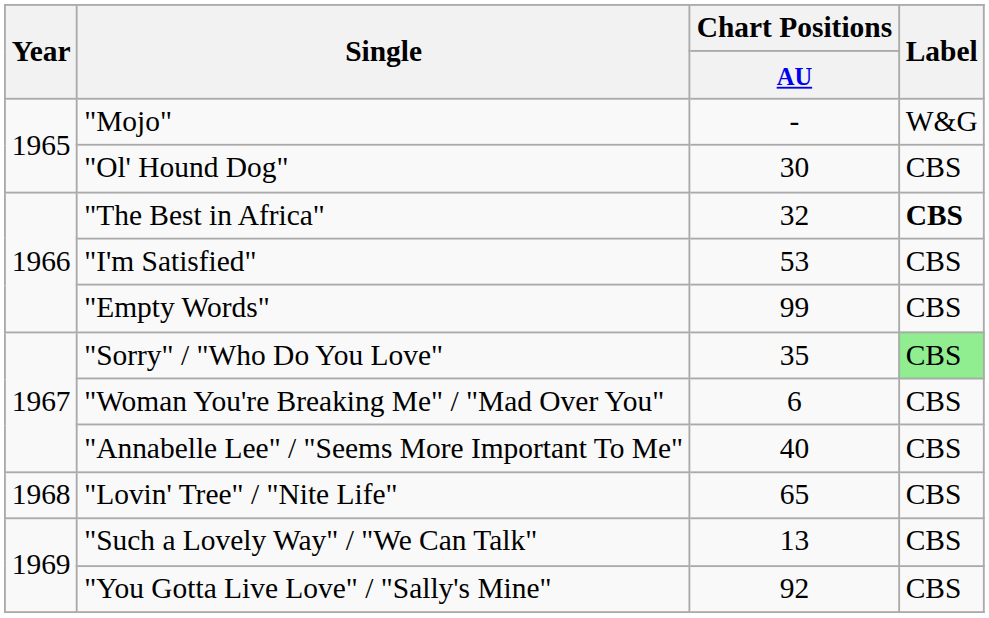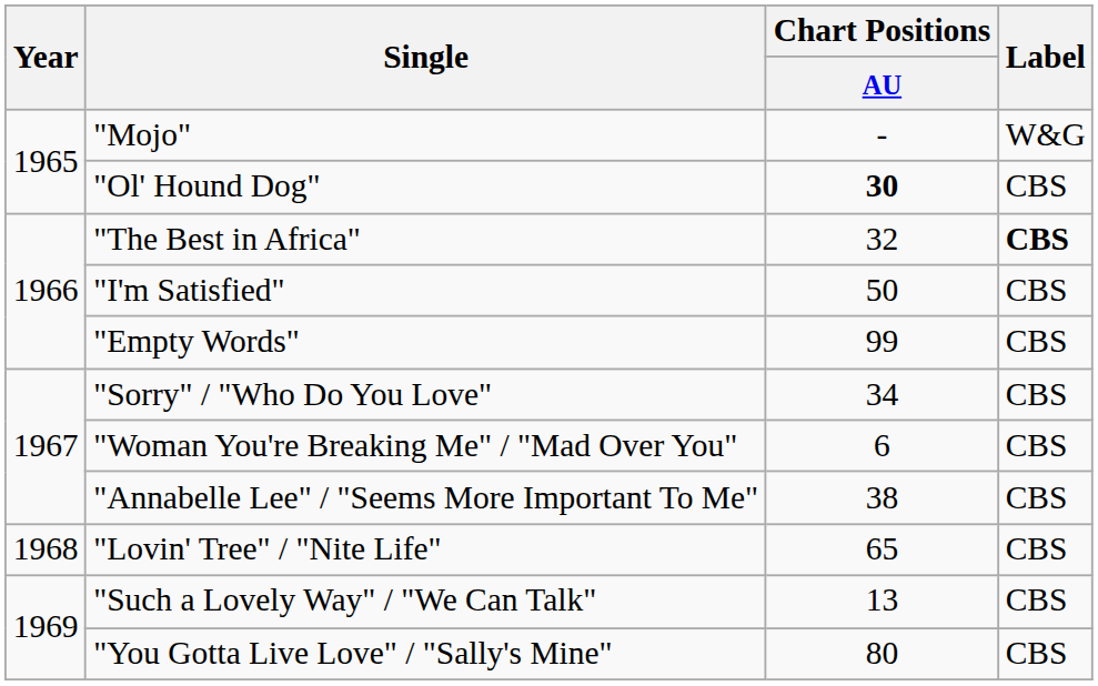"Ol' Hound Dog" | Chart Positions / AU: normal -> bold
"I'm Satisfied" | Chart Positions / AU: 53 -> 50
"Sorry" / "Who Do You Love" | Chart Positions / AU: 35 -> 34
"Sorry" / "Who Do You Love" | Label: lightgreen background -> no background
"Annabelle Lee" / "Seems More Important To Me" | Chart Positions / AU: 40 -> 38
"You Gotta Live Love" / "Sally's Mine" | Chart Positions / AU: 92 -> 80
